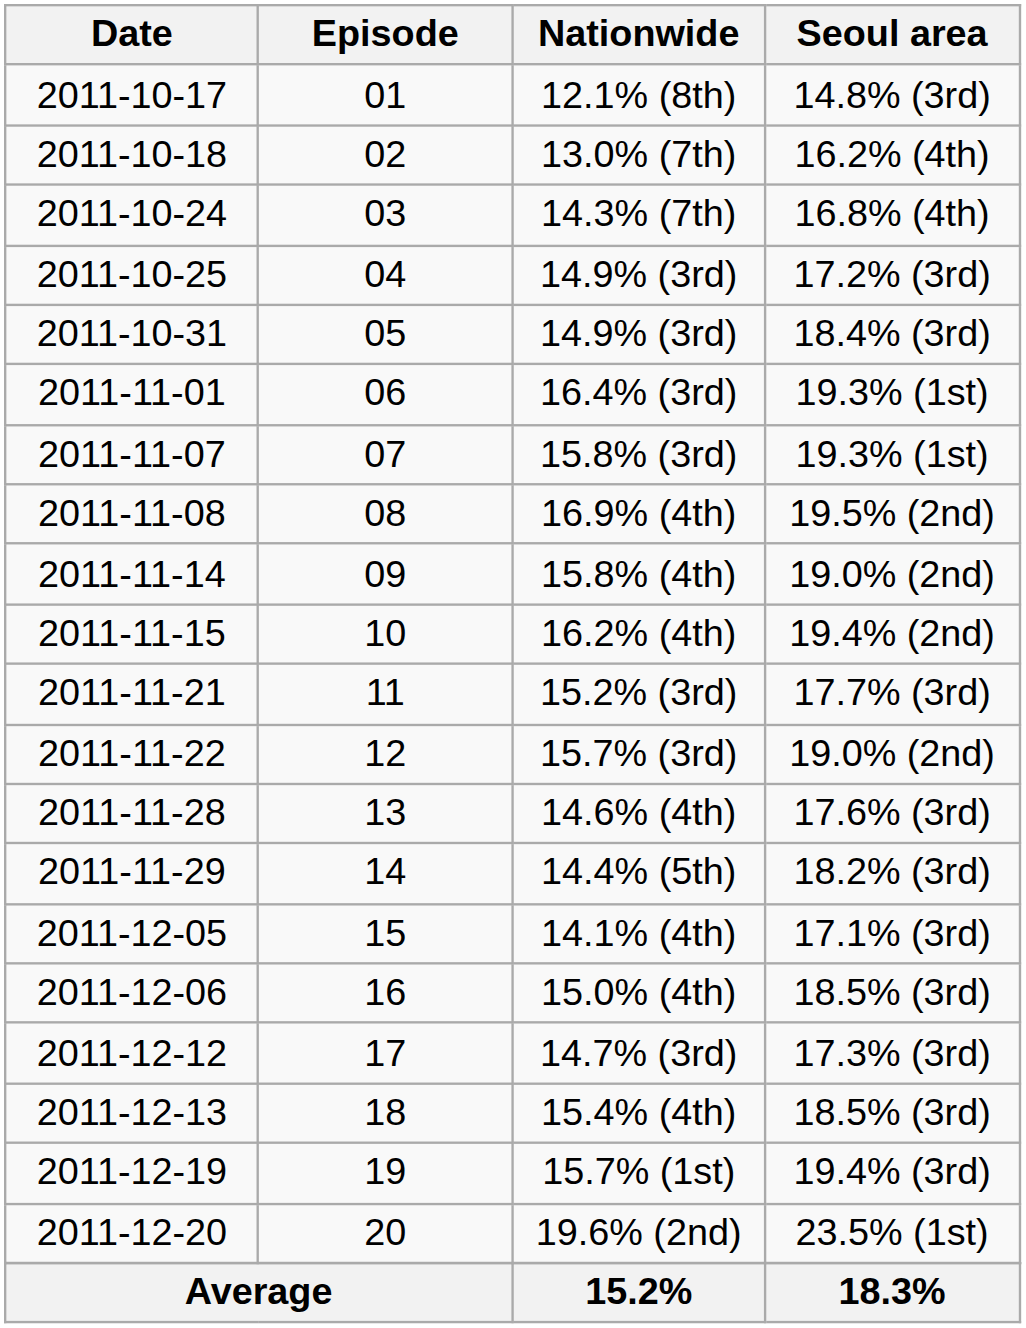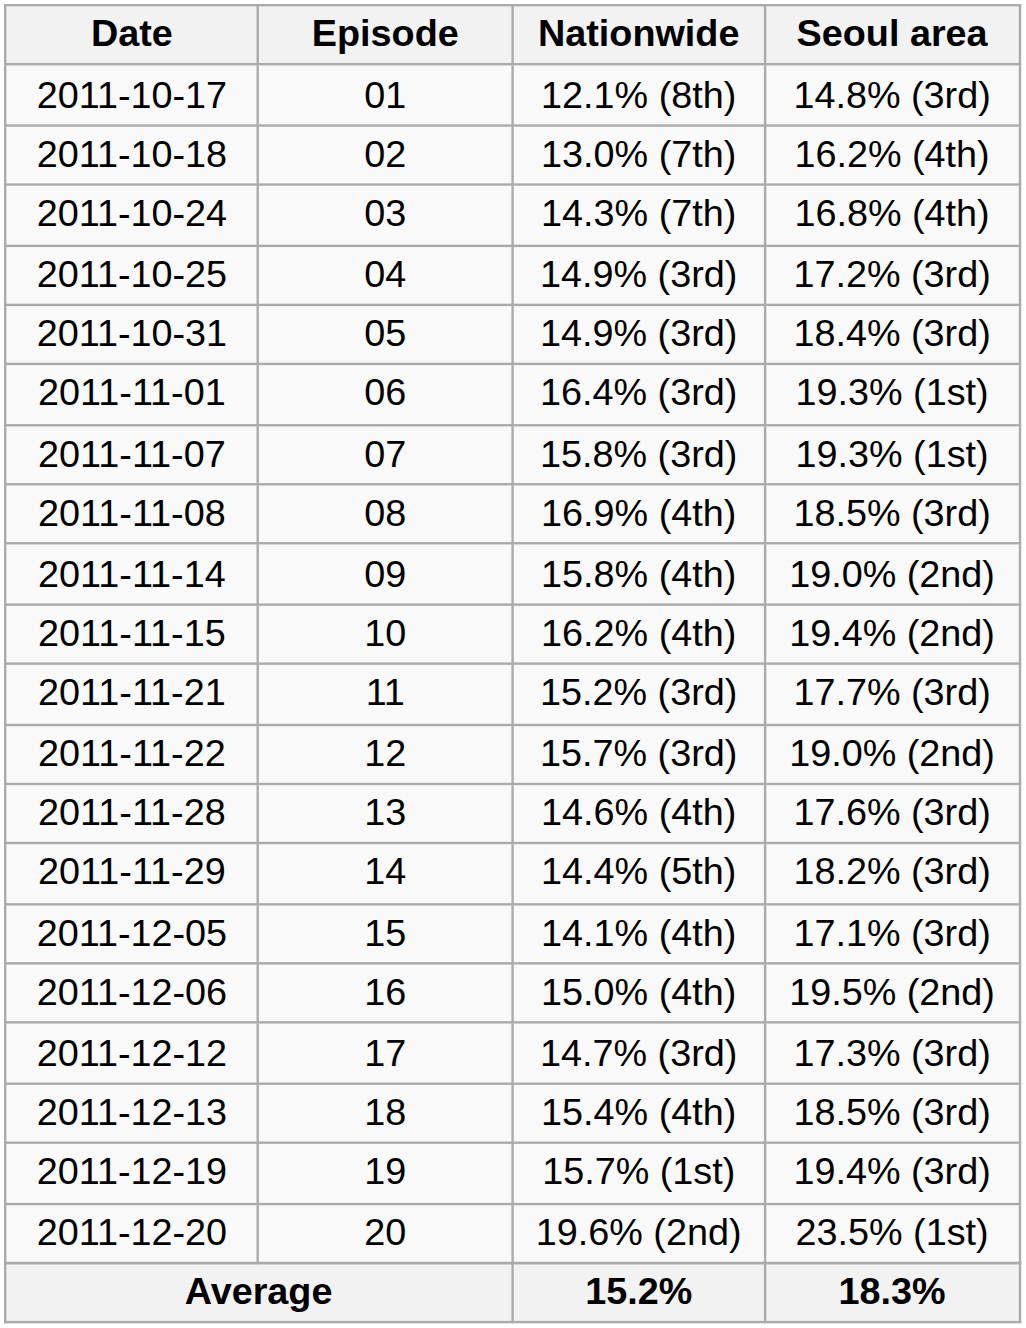16.9% (4th) | Seoul area: 19.5% (2nd) -> 18.5% (3rd)
15.0% (4th) | Seoul area: 18.5% (3rd) -> 19.5% (2nd)
